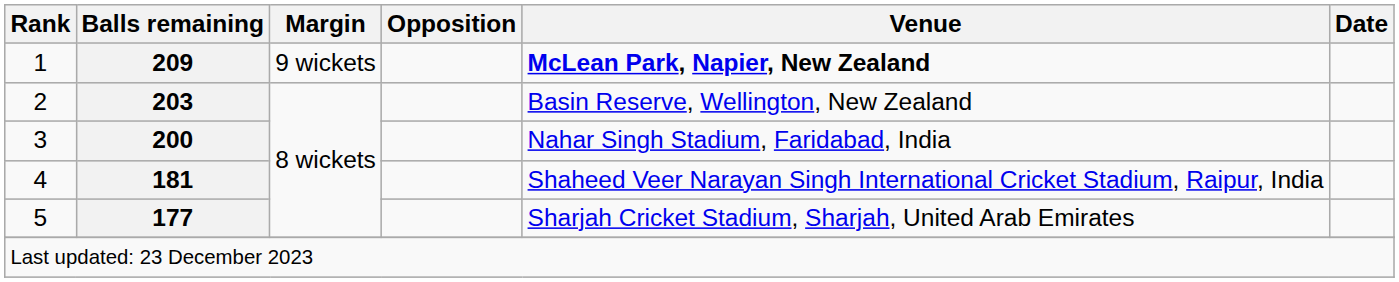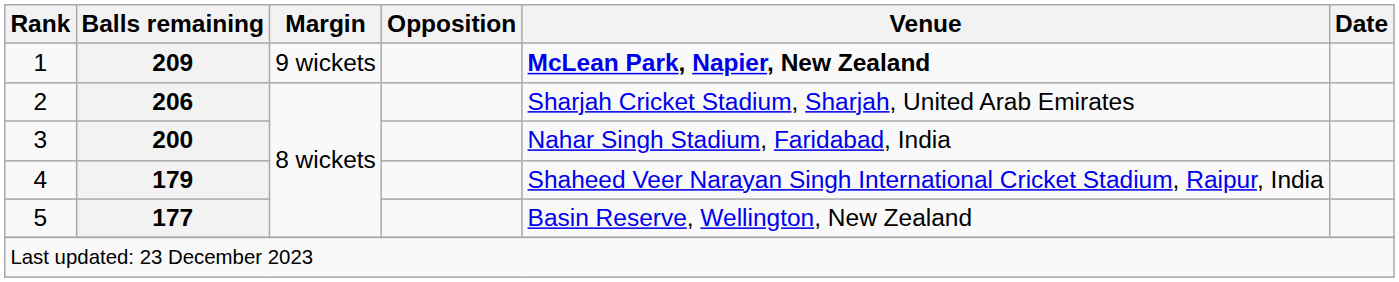2 | Balls remaining: 203 -> 206
2 | Venue: Basin Reserve, Wellington, New Zealand -> Sharjah Cricket Stadium, Sharjah, United Arab Emirates
4 | Balls remaining: 181 -> 179
5 | Venue: Sharjah Cricket Stadium, Sharjah, United Arab Emirates -> Basin Reserve, Wellington, New Zealand
